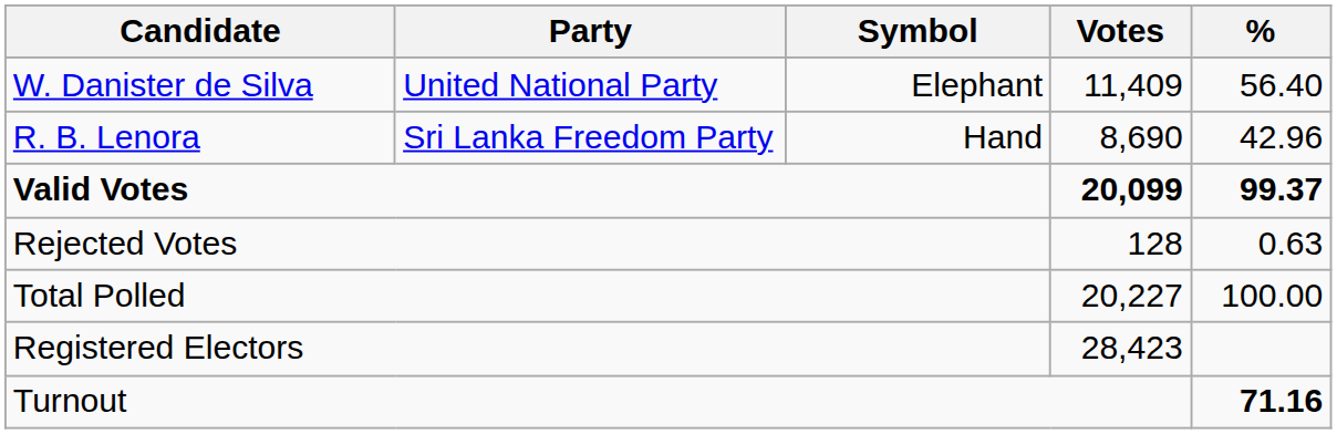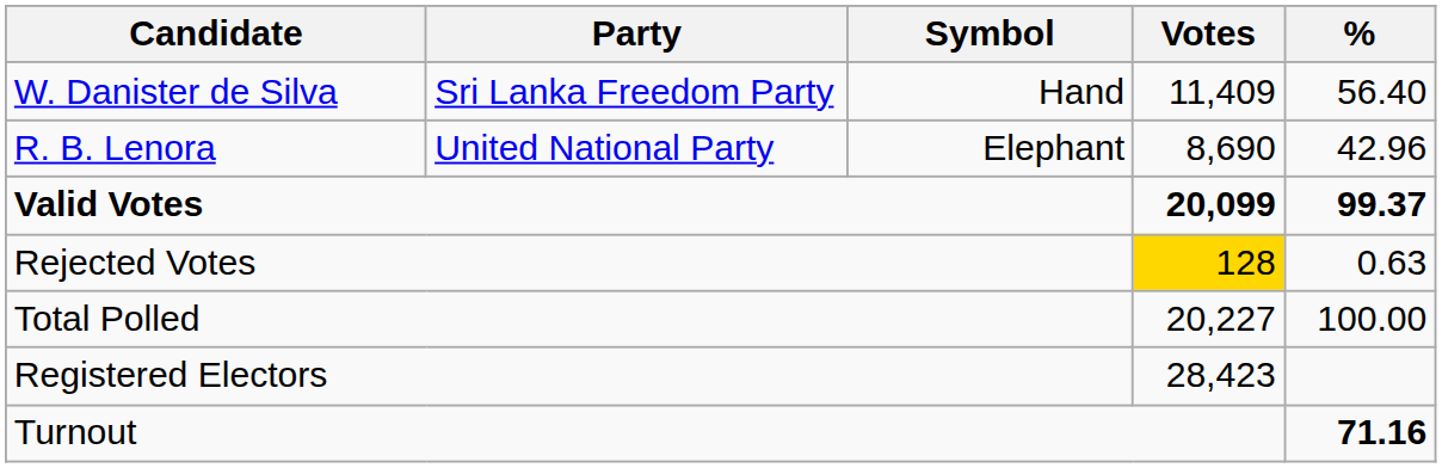W. Danister de Silva | Party: United National Party -> Sri Lanka Freedom Party
W. Danister de Silva | Symbol: Elephant -> Hand
R. B. Lenora | Party: Sri Lanka Freedom Party -> United National Party
R. B. Lenora | Symbol: Hand -> Elephant
Rejected Votes | Votes: no background -> gold background
